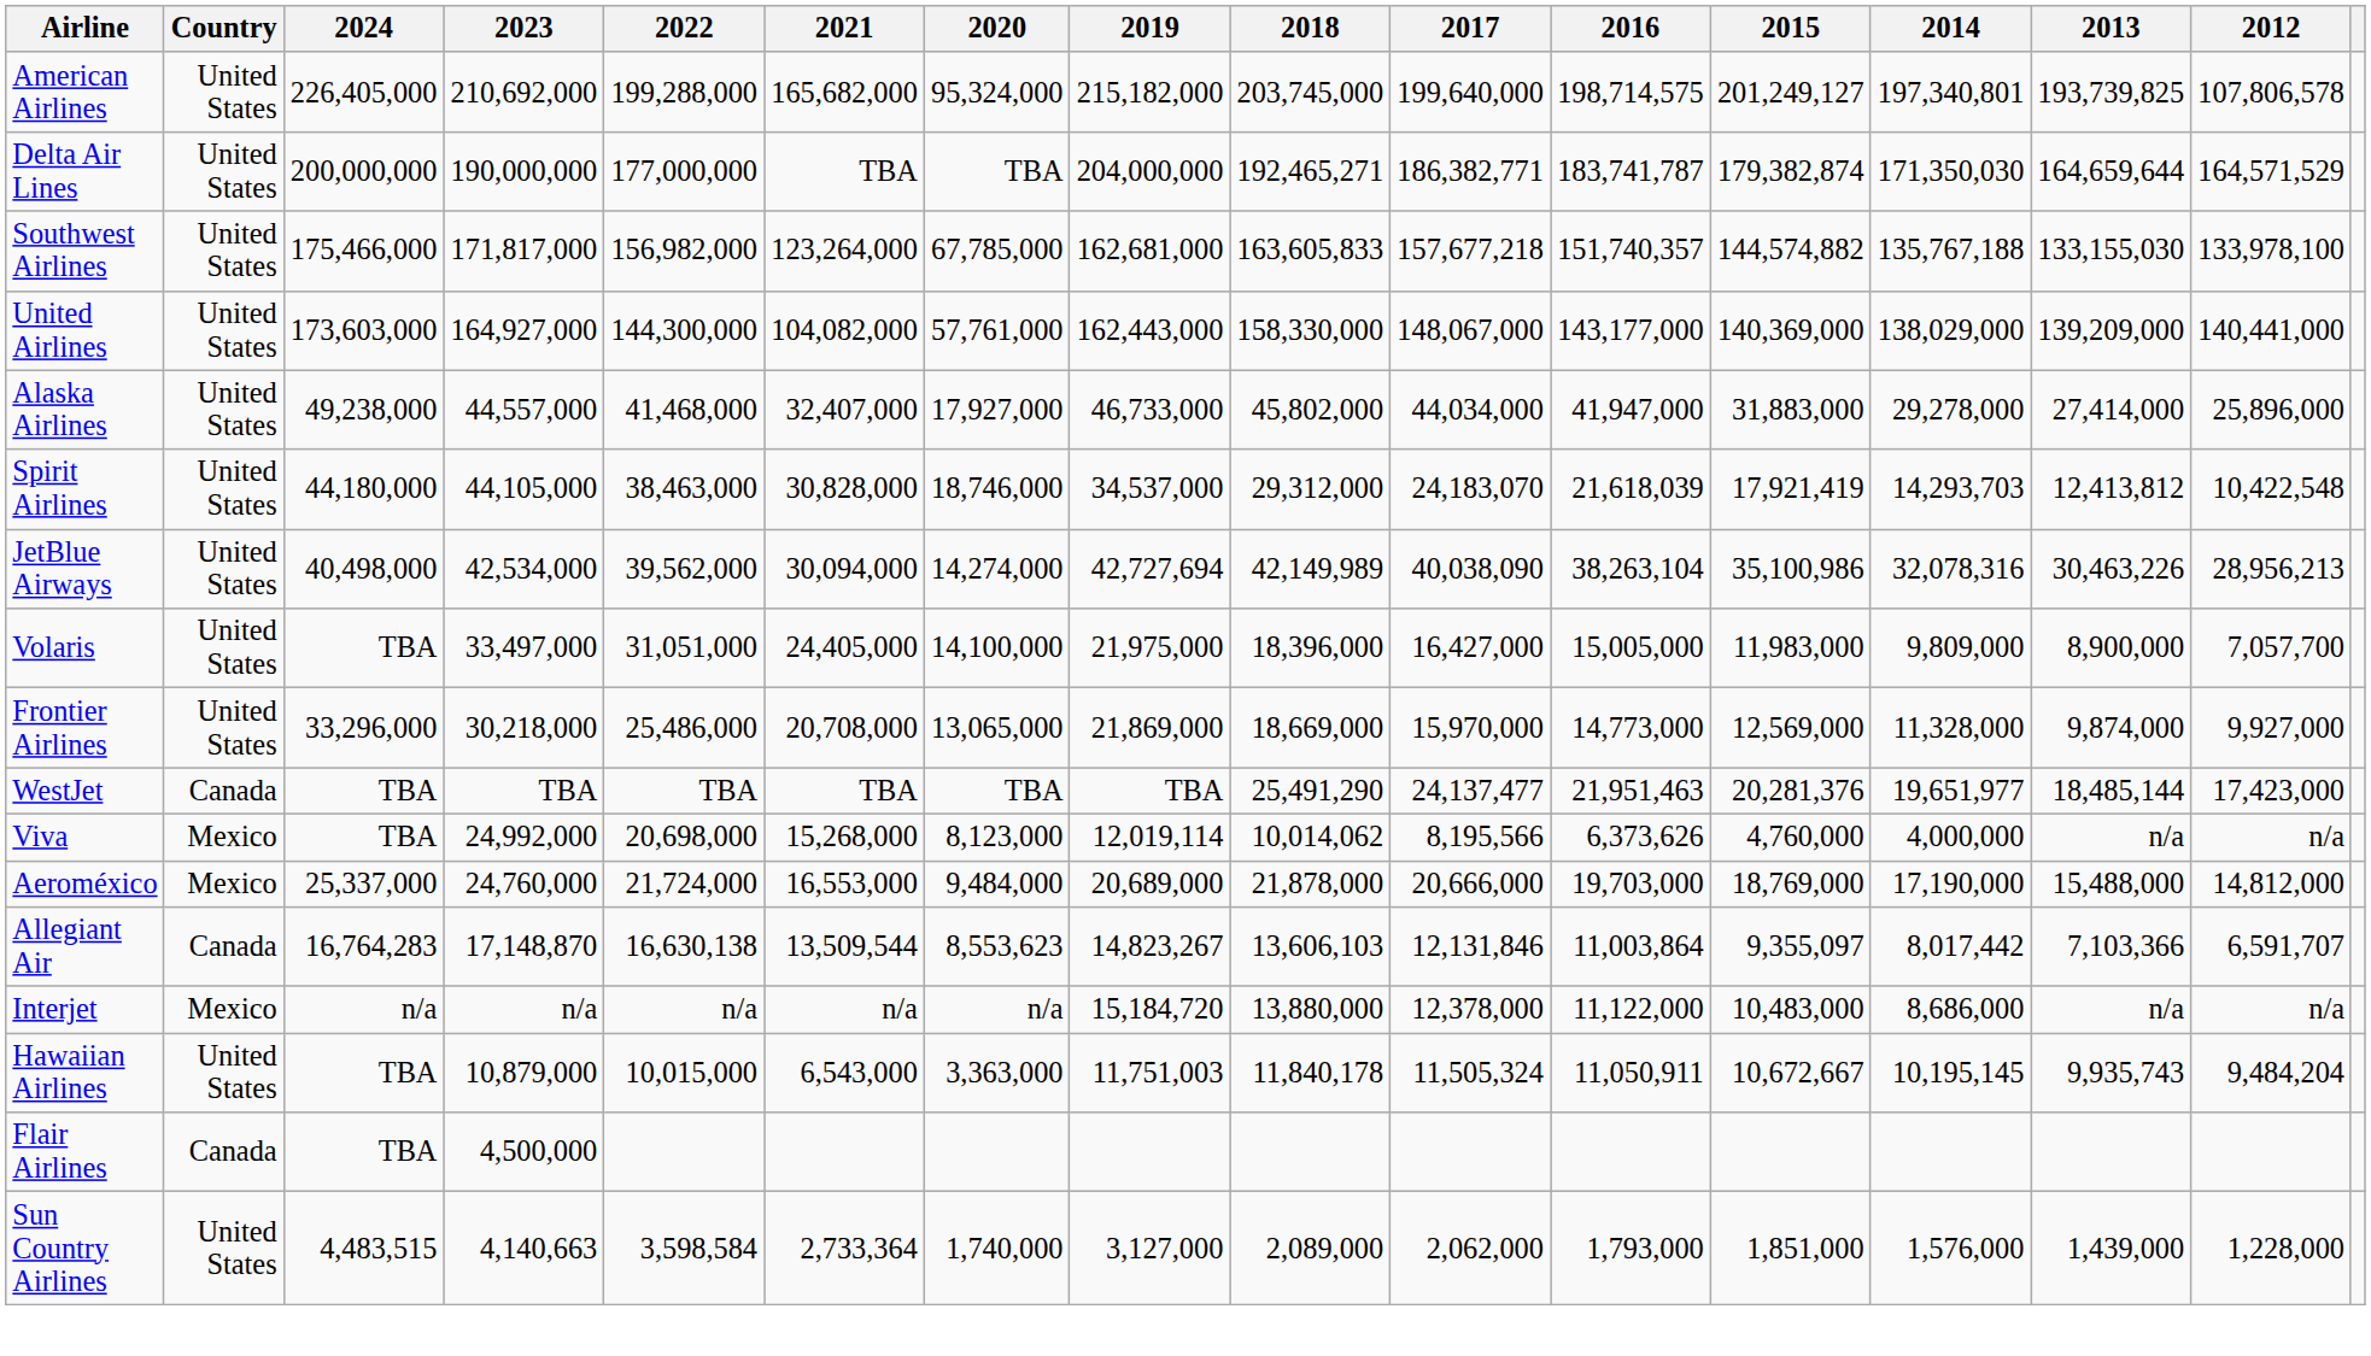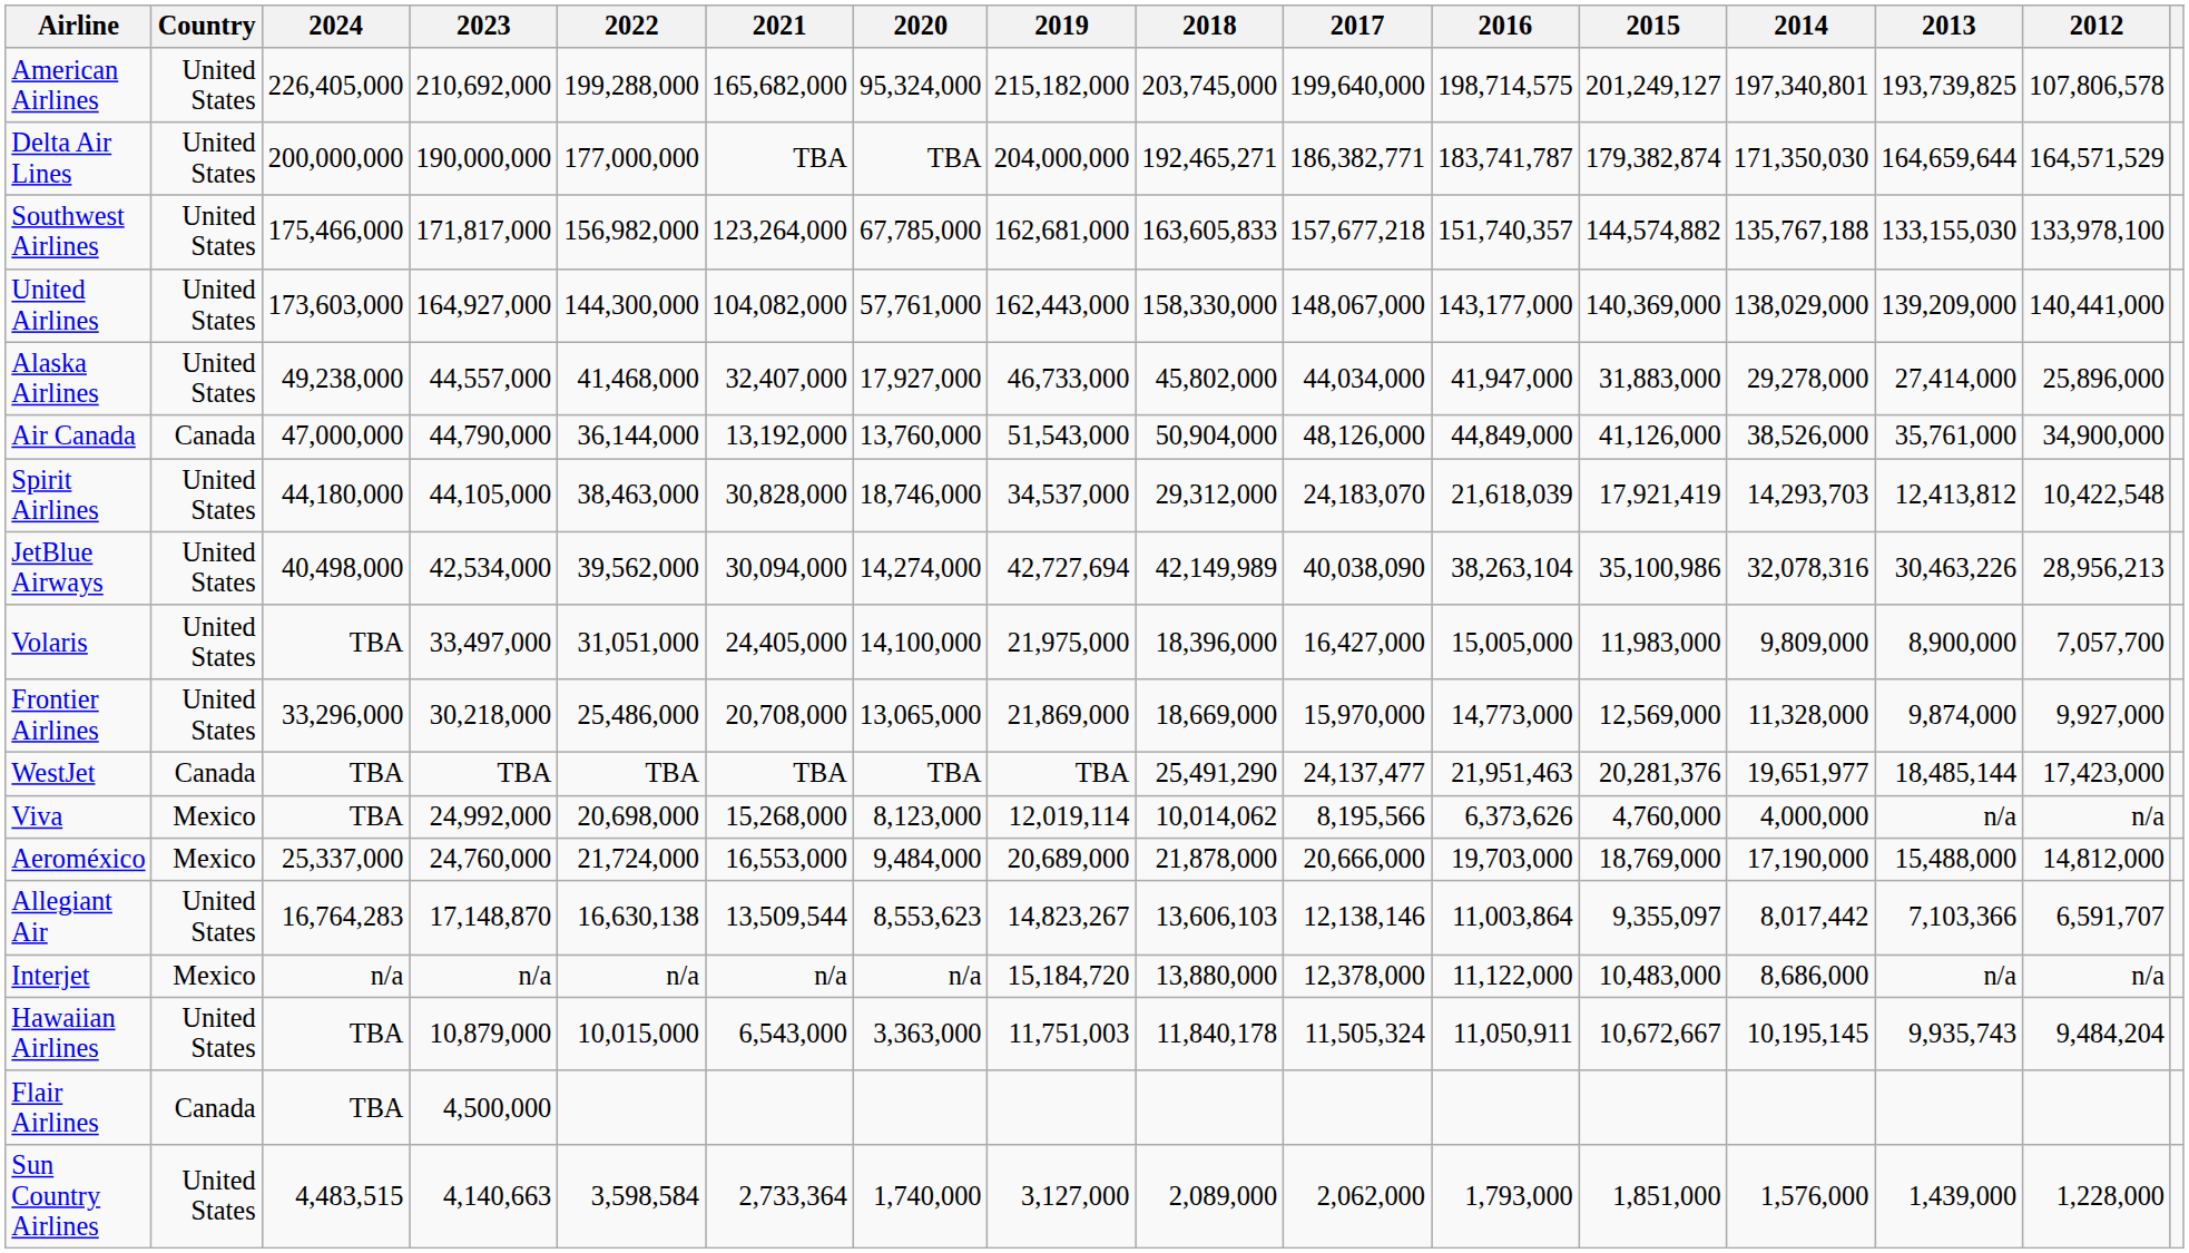+ row: Air Canada | Canada | 47,000,000 | 44,790,000 | 36,144,000 | 13,192,000 | 13,760,000 | 51,543,000 | 50,904,000 | 48,126,000 | 44,849,000 | 41,126,000 | 38,526,000 | 35,761,000 | 34,900,000
Allegiant Air | Country: Canada -> United States
Allegiant Air | 2017: 12,131,846 -> 12,138,146
